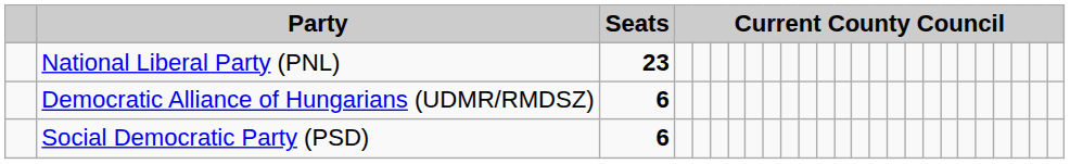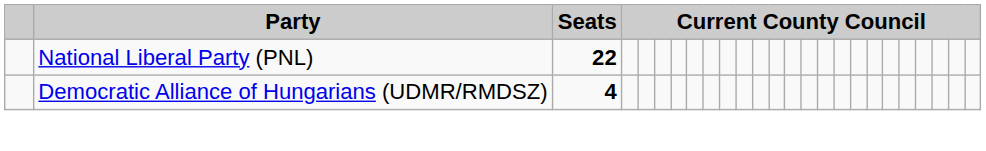National Liberal Party (PNL) | Seats: 23 -> 22
Democratic Alliance of Hungarians (UDMR/RMDSZ) | Seats: 6 -> 4
- row: Social Democratic Party (PSD) | 6
